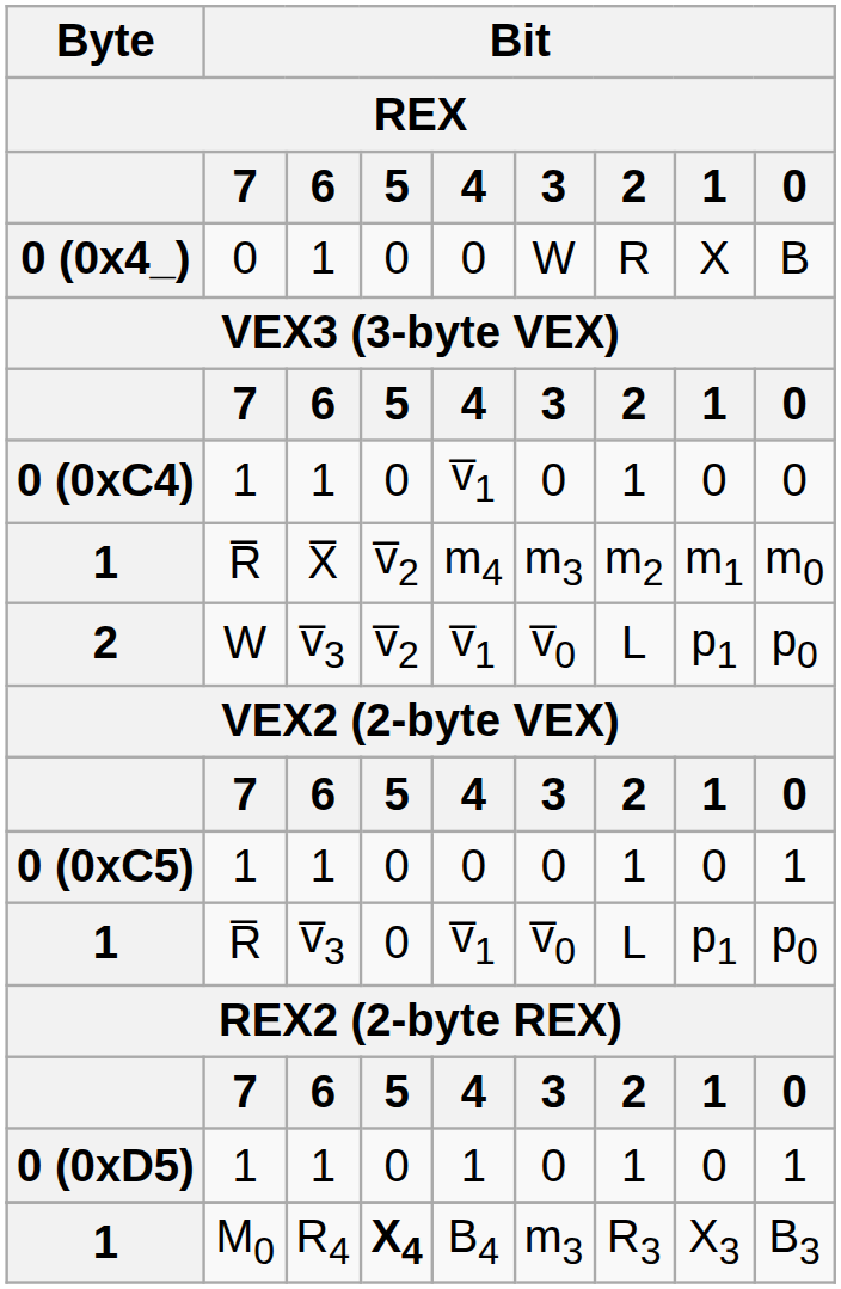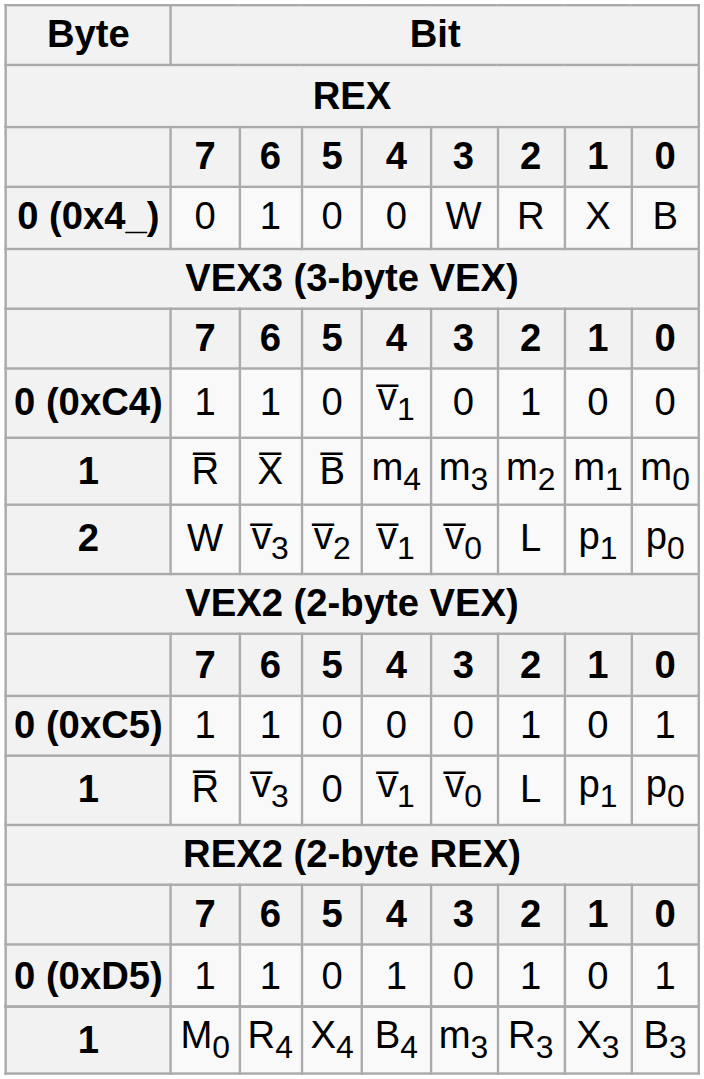1 / X̅ | Bit / REX / 5: v̅2 -> B̅
1 / R4 | Bit / REX / 5: bold -> normal
